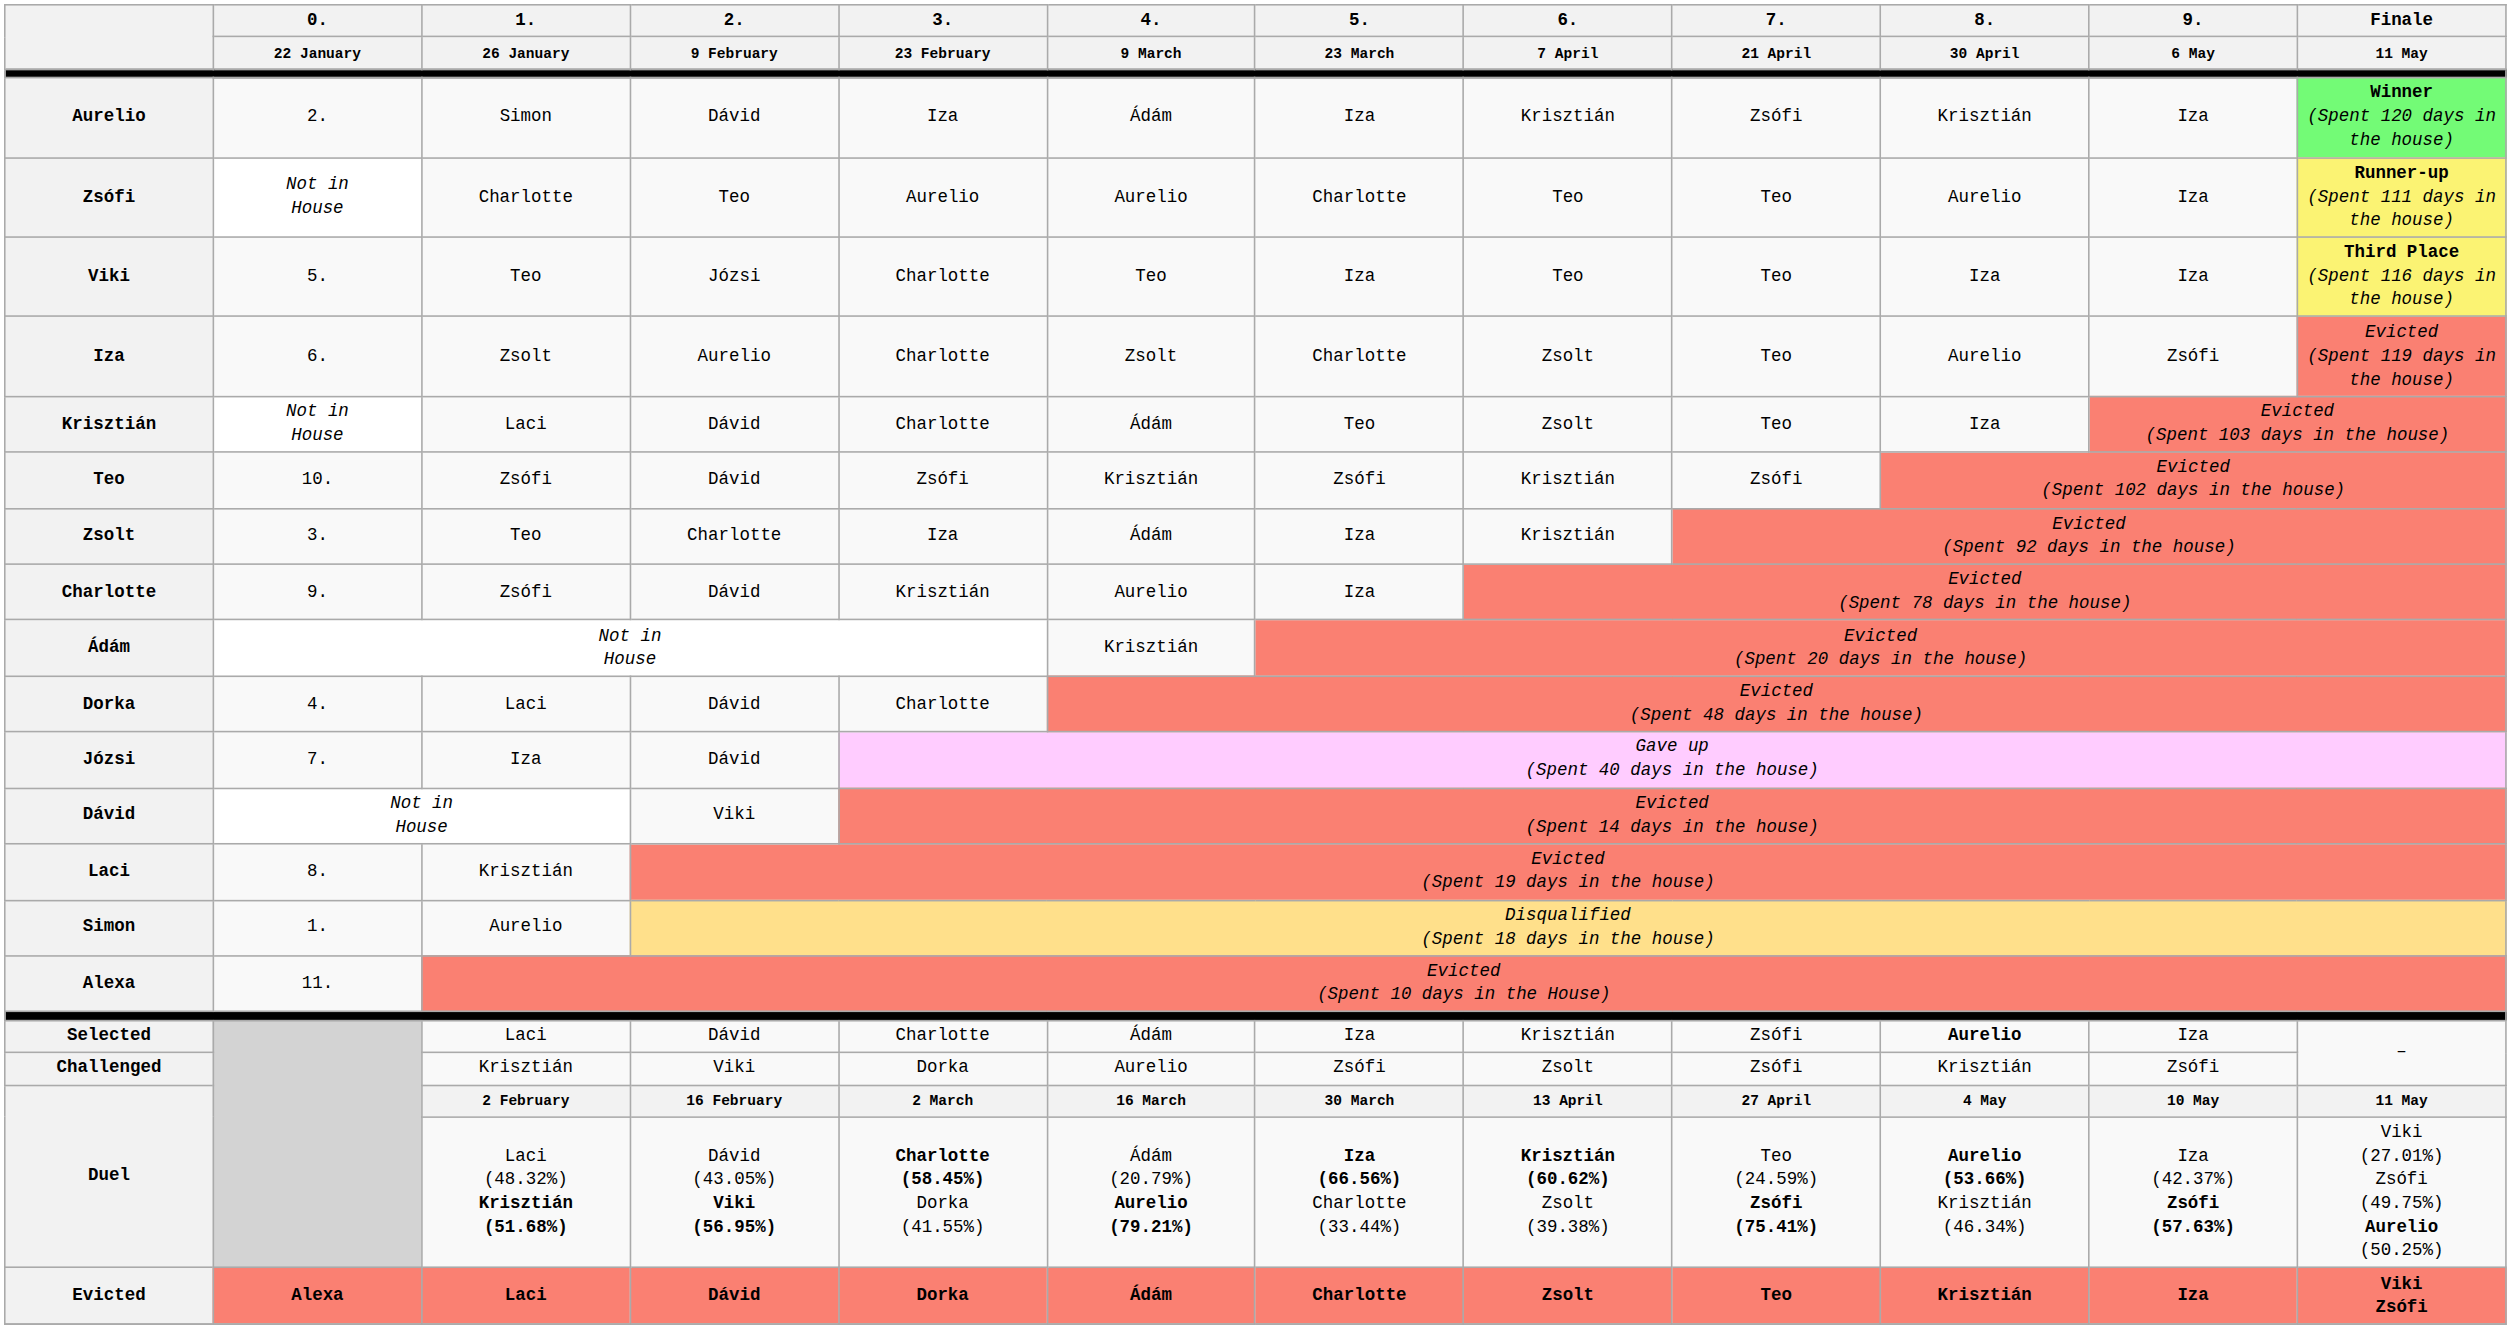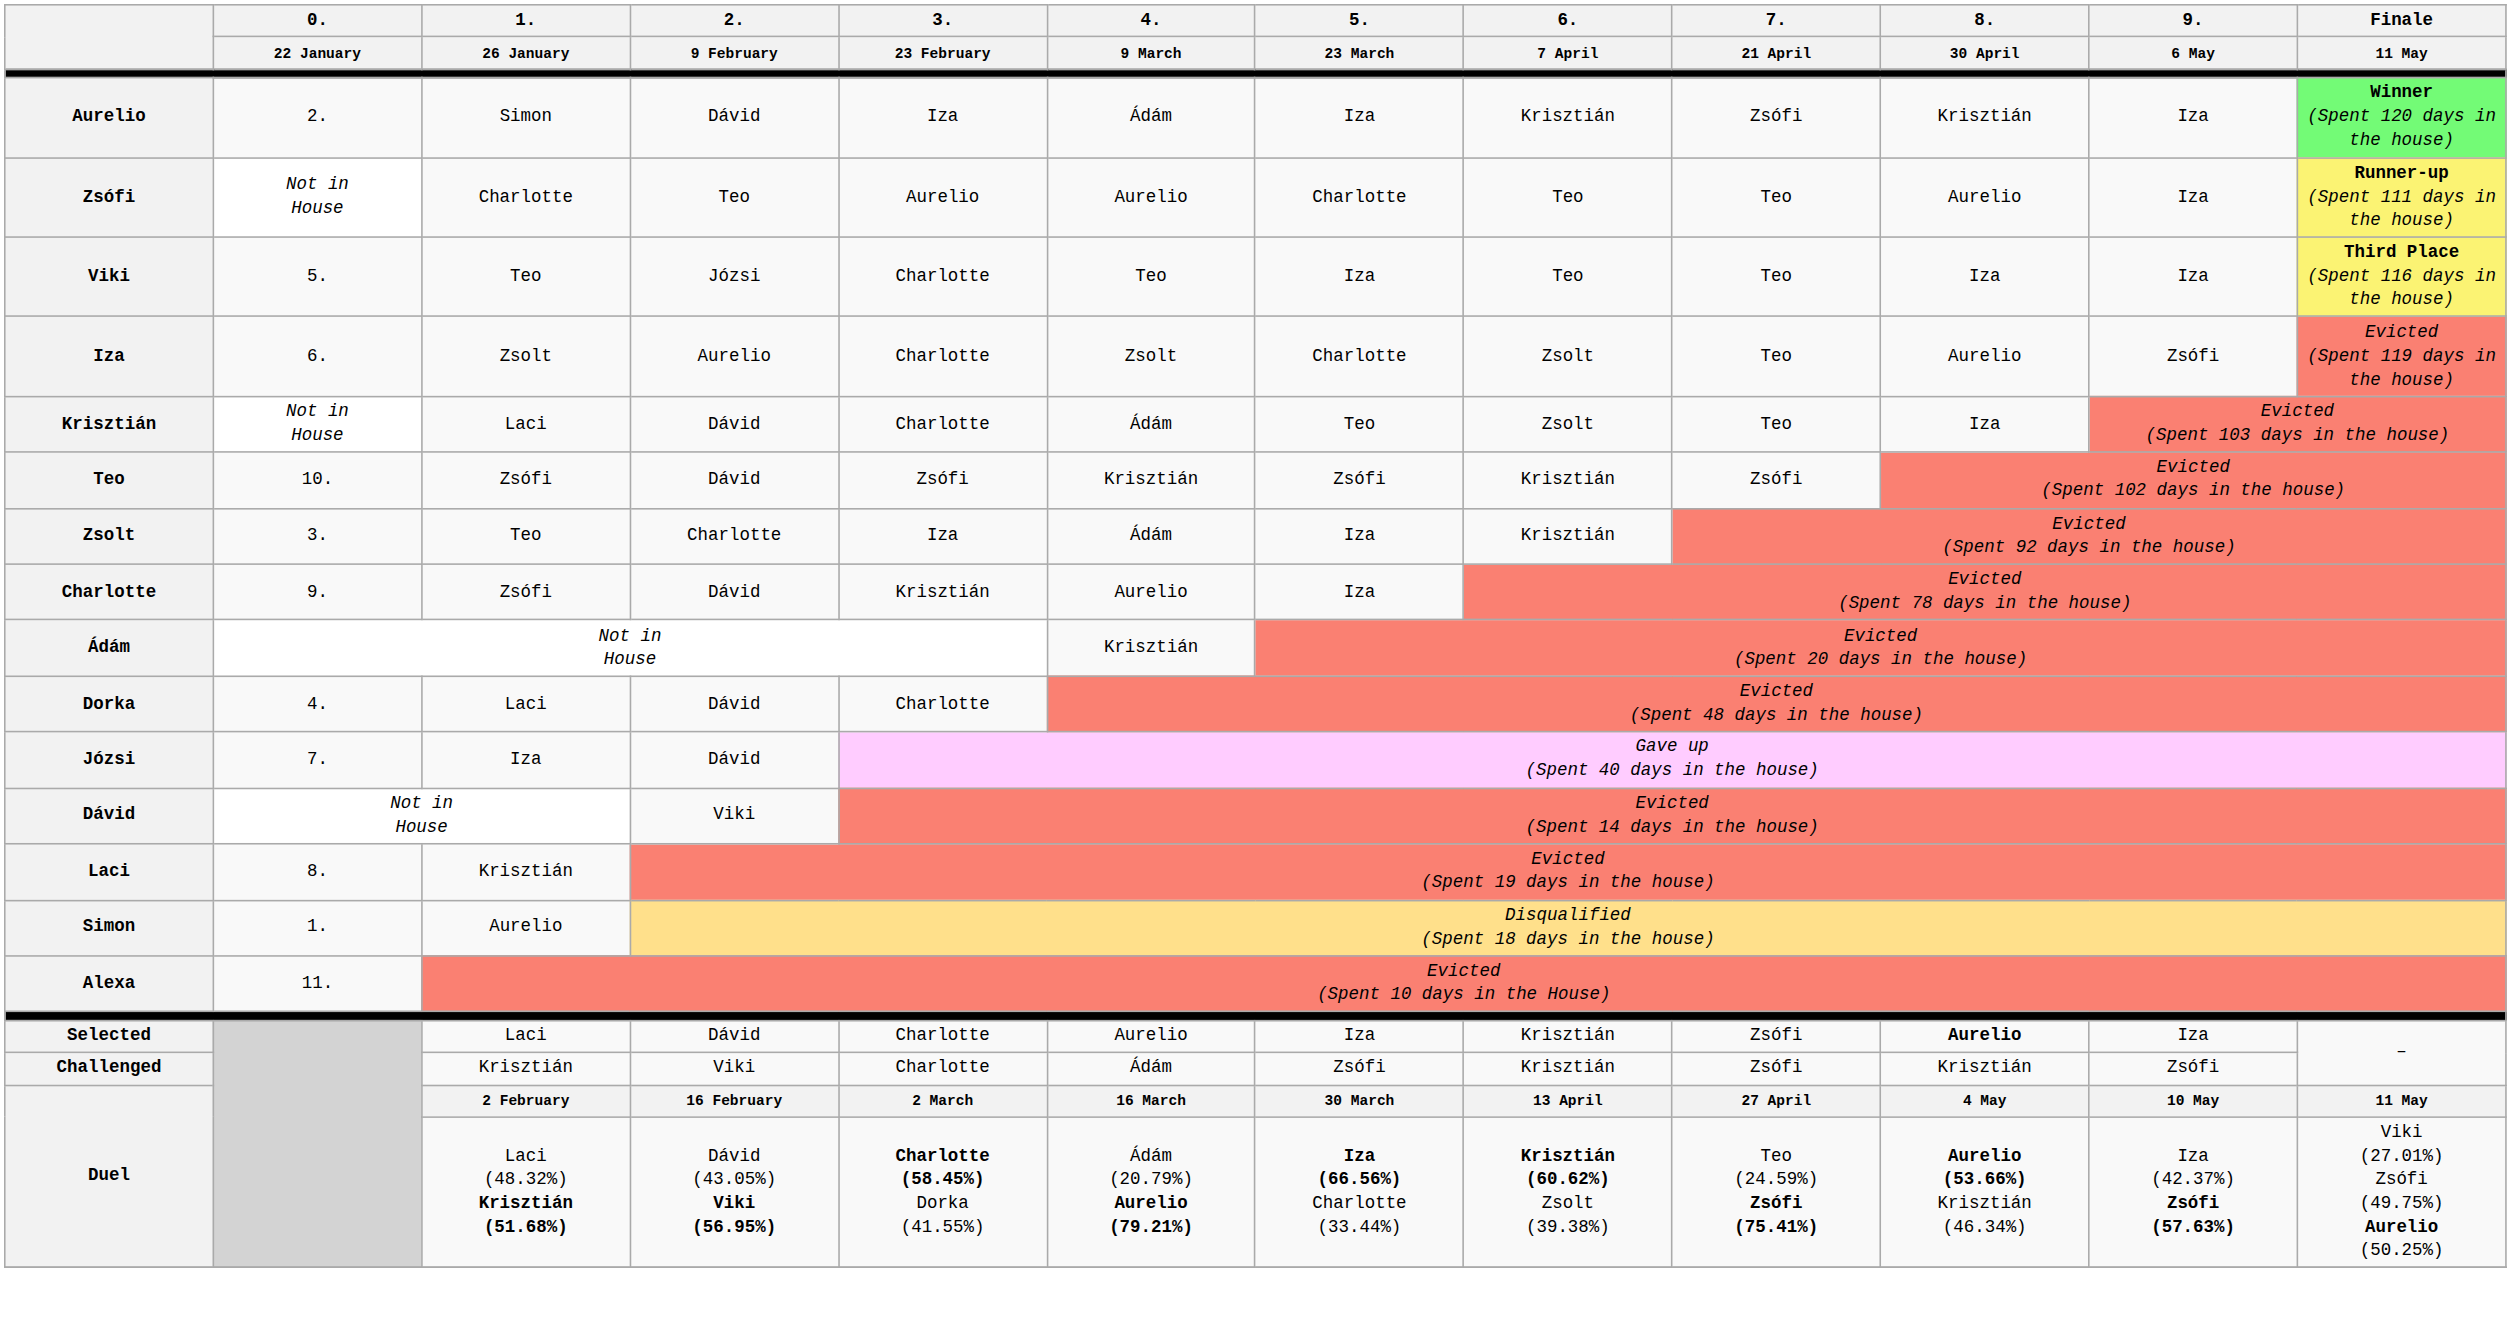Selected | 4. / 9 March: Ádám -> Aurelio
Challenged | 3. / 23 February: Dorka -> Charlotte
Challenged | 4. / 9 March: Aurelio -> Ádám
Challenged | 6. / 7 April: Zsolt -> Krisztián
- row: Evicted | Alexa | Laci | Dávid | Dorka | Ádám | Charlotte | Zsolt | Teo | Krisztián | Iza | Viki Zsófi
